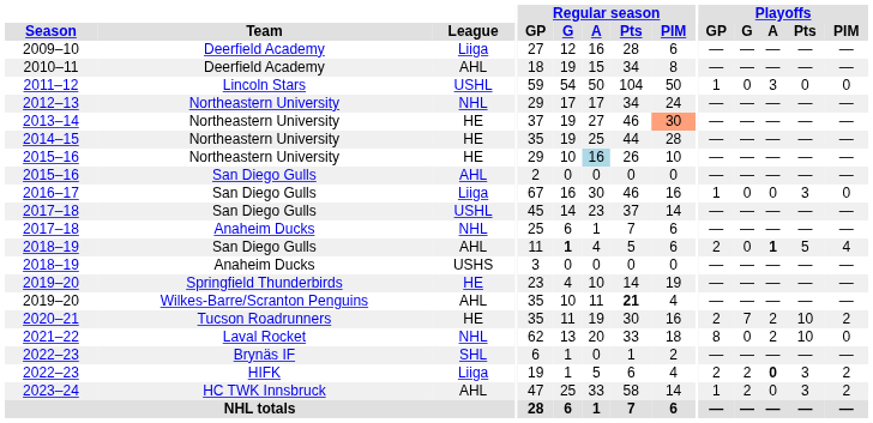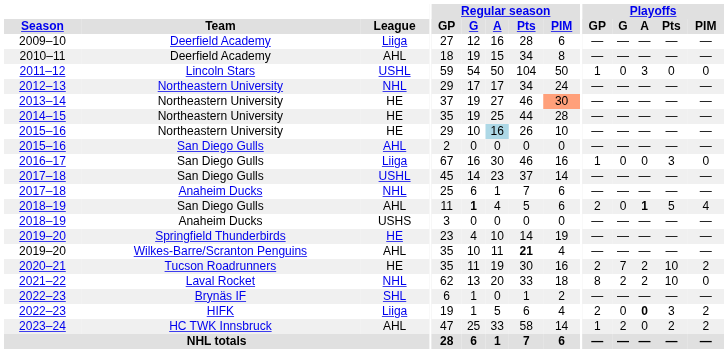2021–22 | Playoffs / G: 0 -> 2
2022–23 / HIFK | Playoffs / G: 2 -> 0
2023–24 | Playoffs / Pts: 3 -> 2
